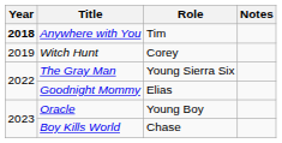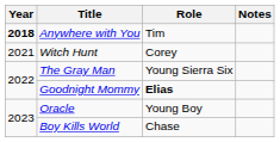Witch Hunt | Year: 2019 -> 2021
Goodnight Mommy | Role: normal -> bold
